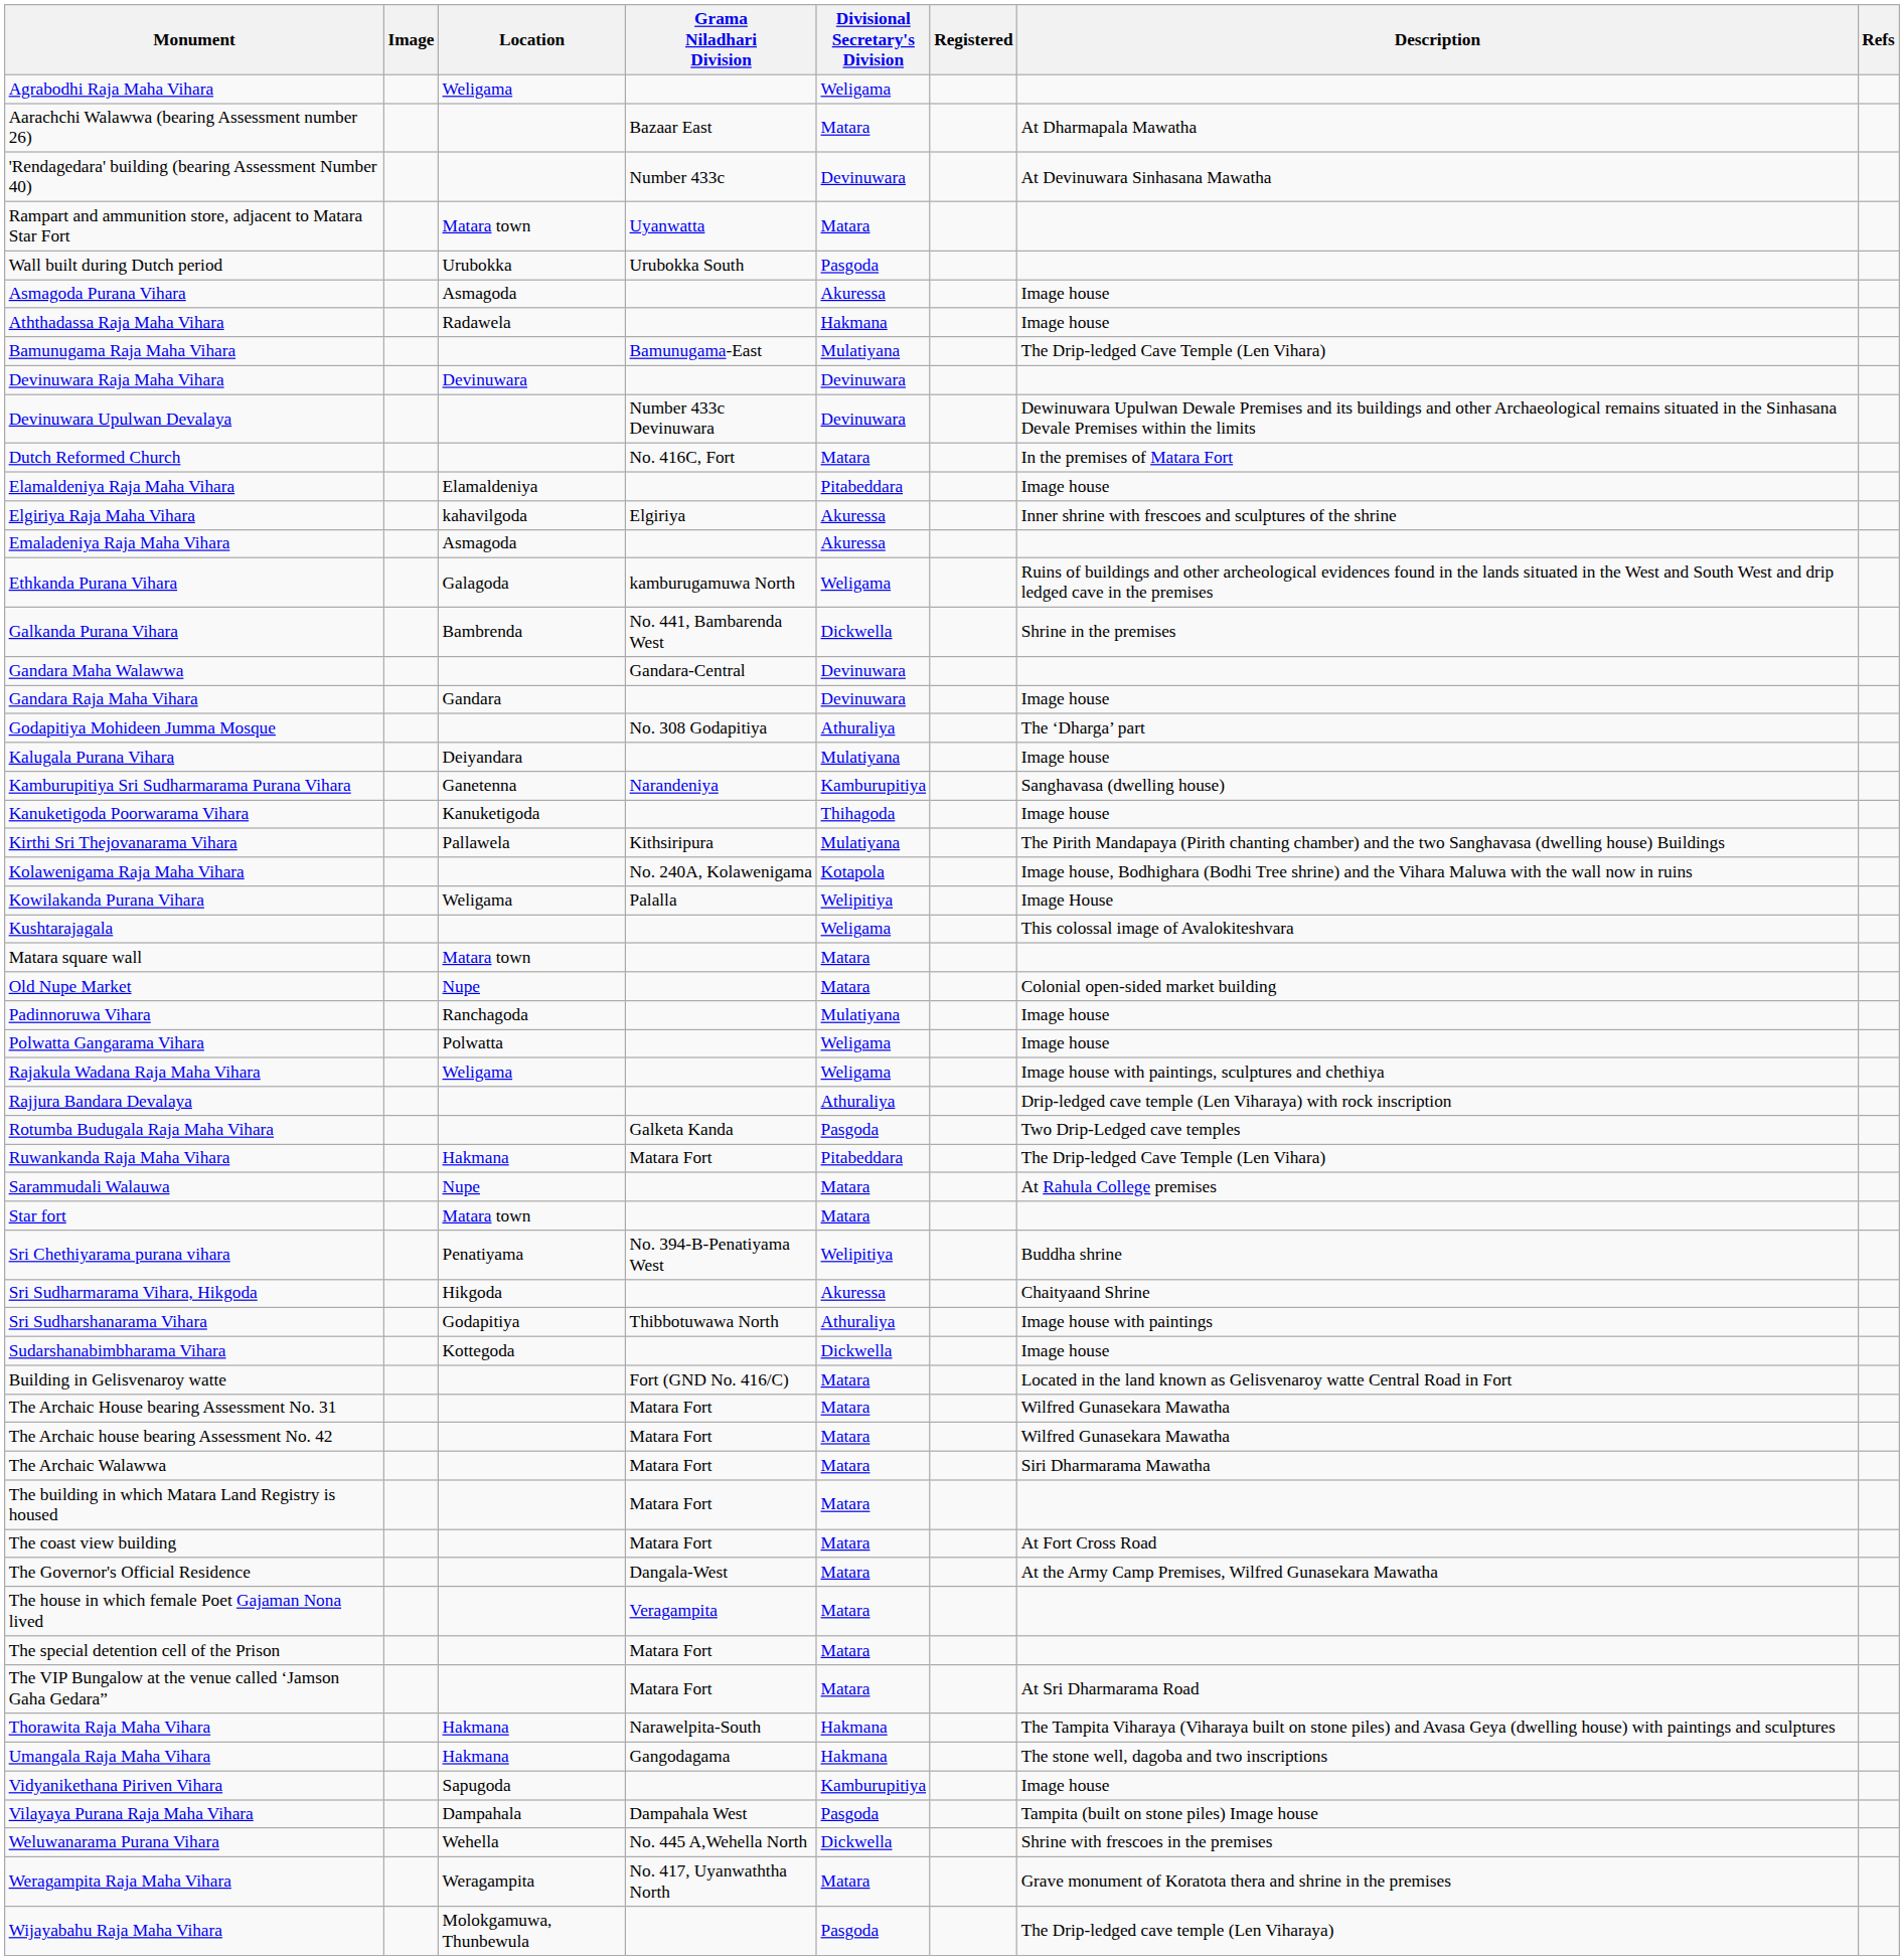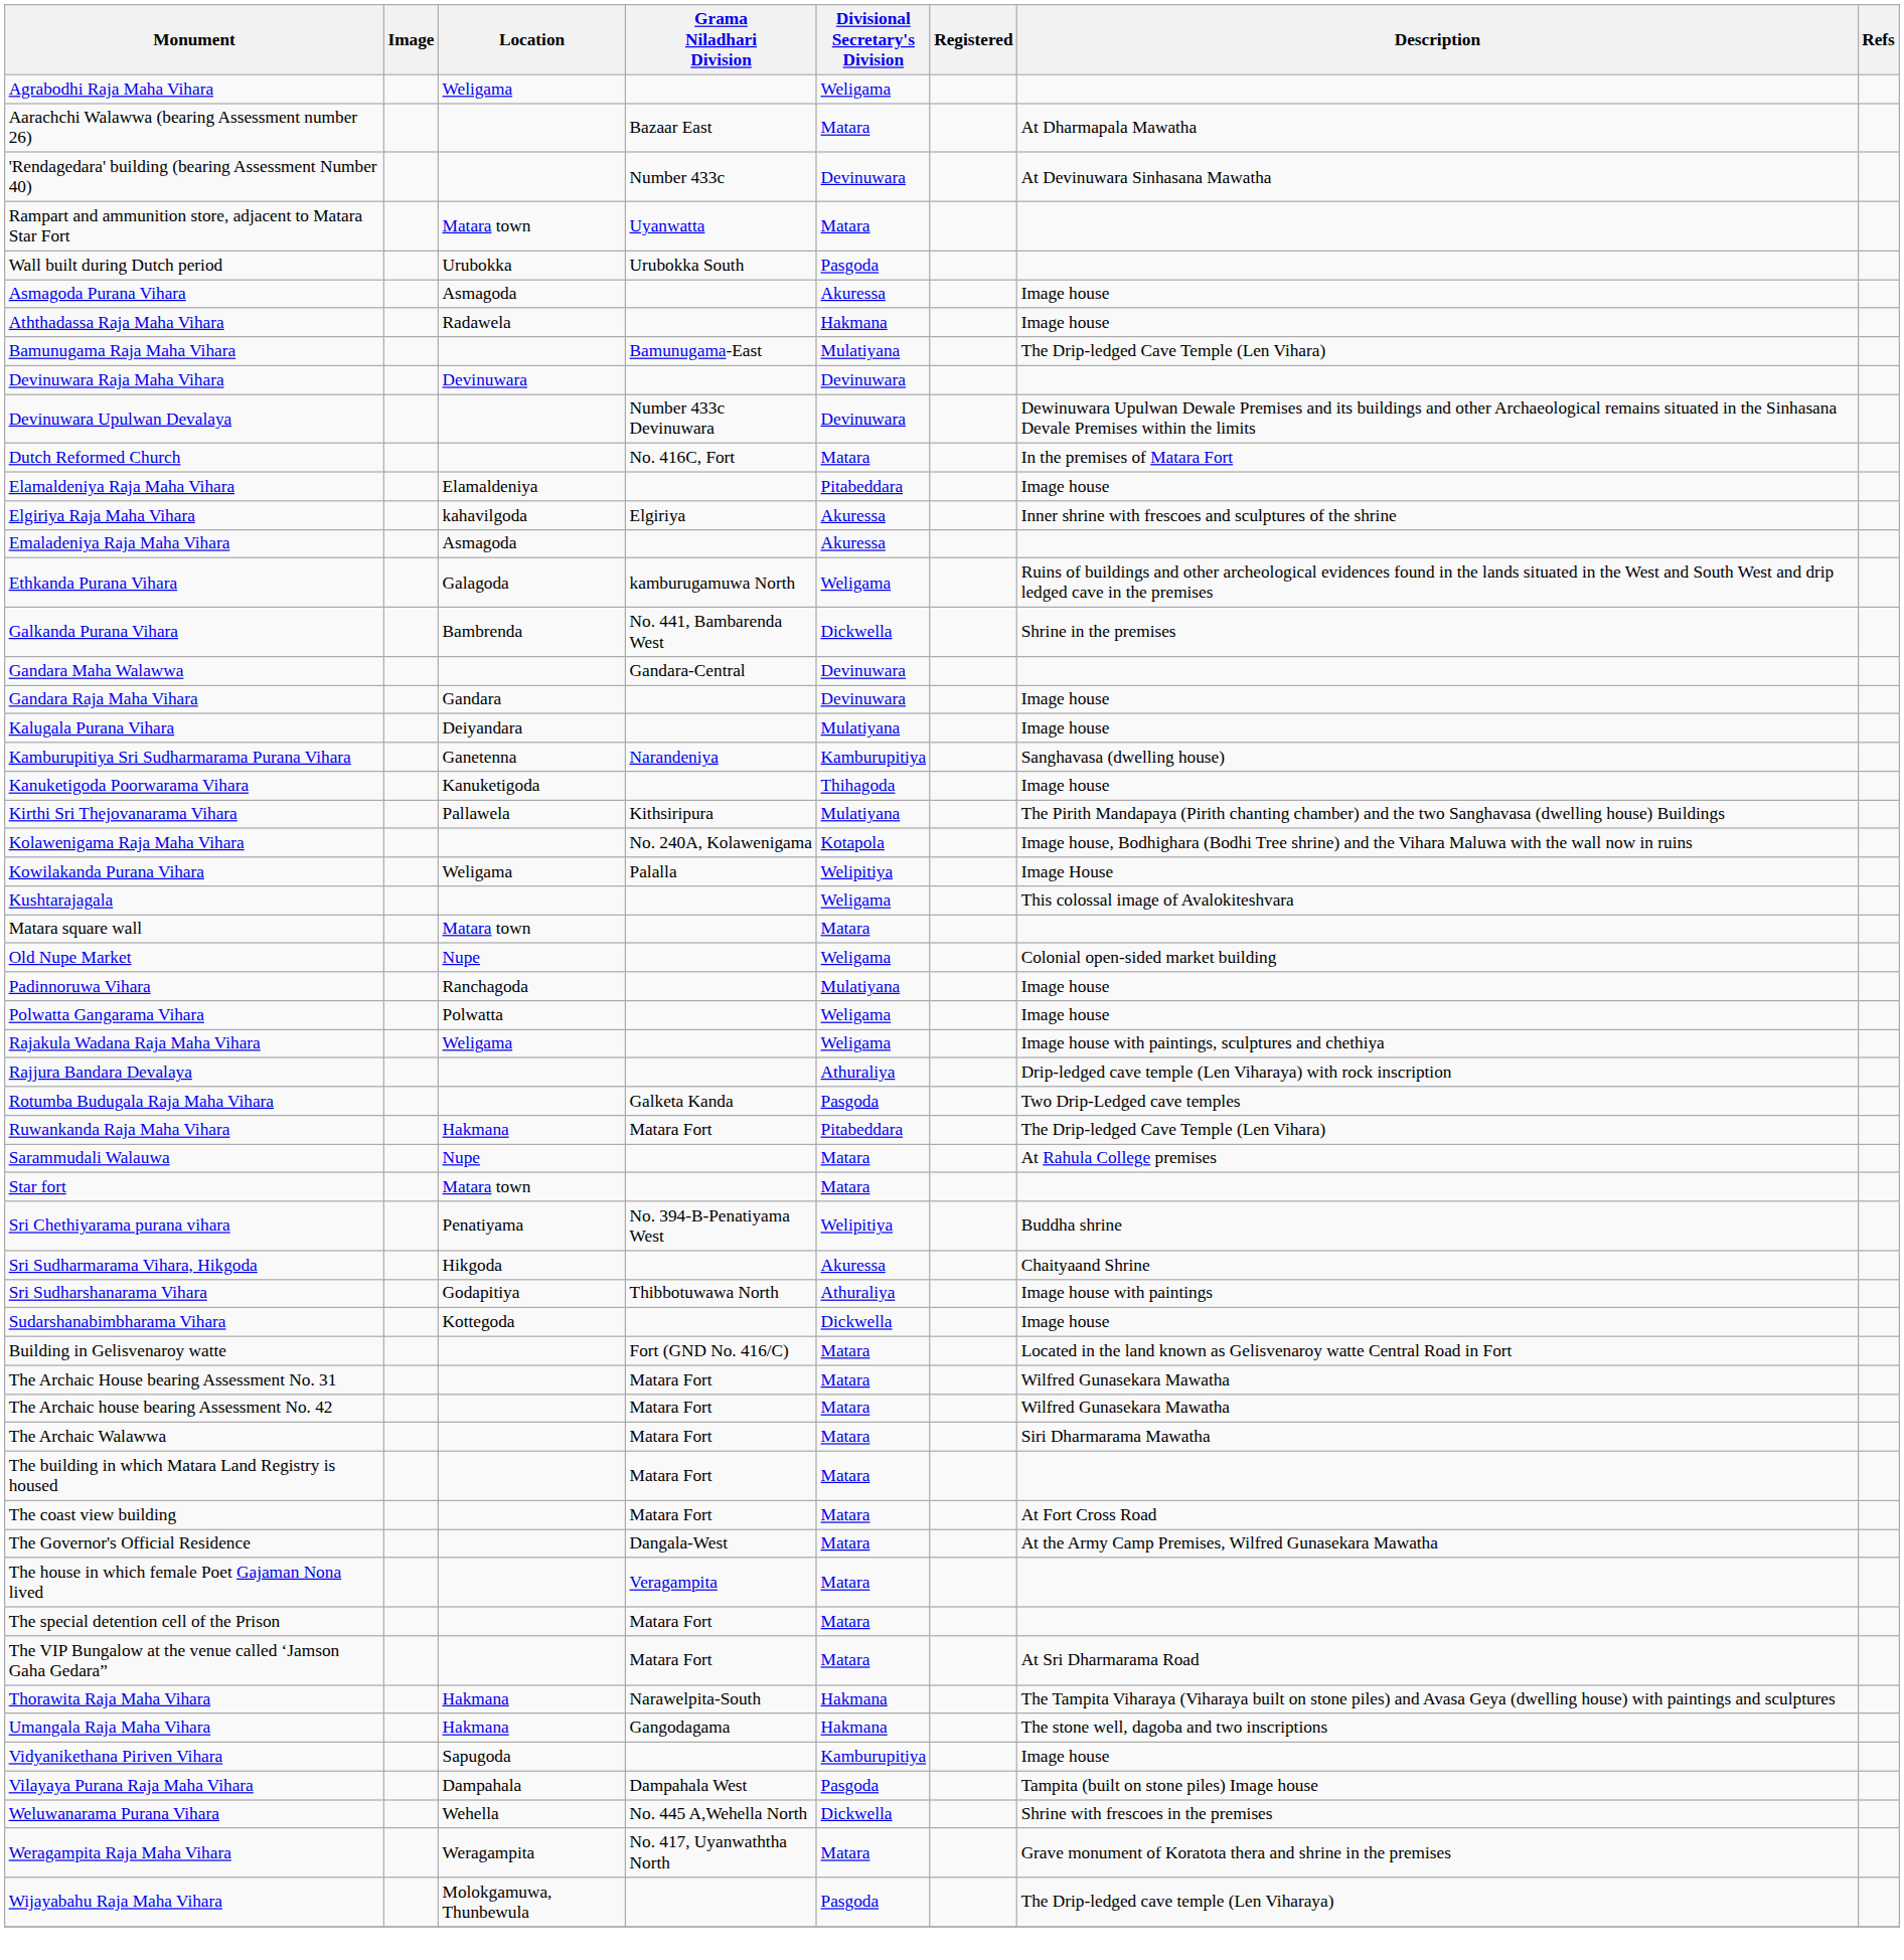- row: Godapitiya Mohideen Jumma Mosque | No. 308 Godapitiya | Athuraliya | The ‘Dharga’ part
Old Nupe Market | Divisional Secretary's Division: Matara -> Weligama
